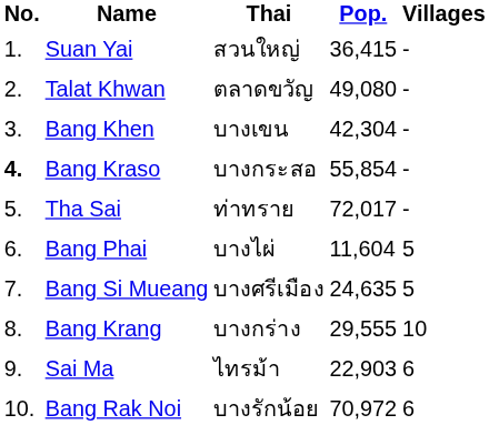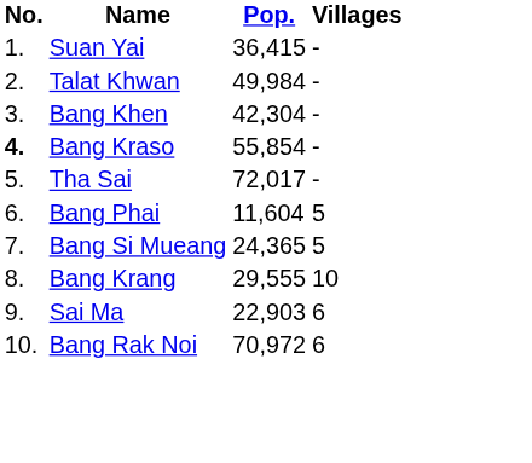- column: Thai | สวนใหญ่ | ตลาดขวัญ | บางเขน | บางกระสอ | ท่าทราย | บางไผ่ | บางศรีเมือง | บางกร่าง | ไทรม้า | บางรักน้อย
Talat Khwan | Pop.: 49,080 -> 49,984
Bang Si Mueang | Pop.: 24,635 -> 24,365
